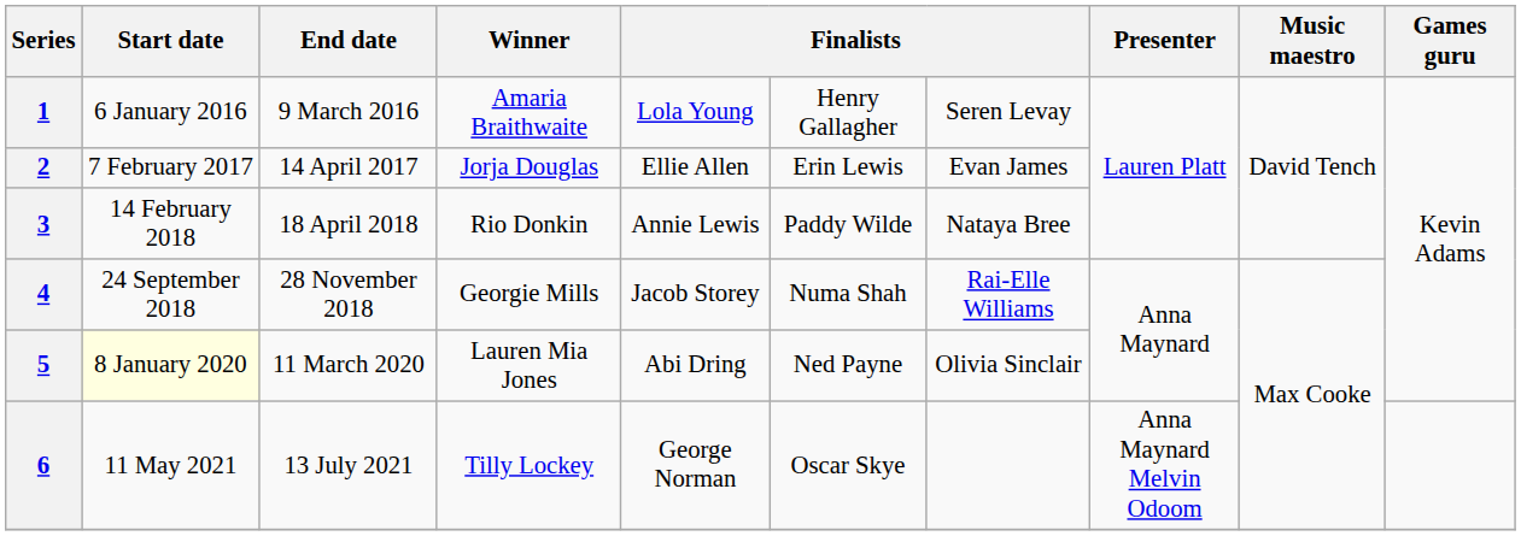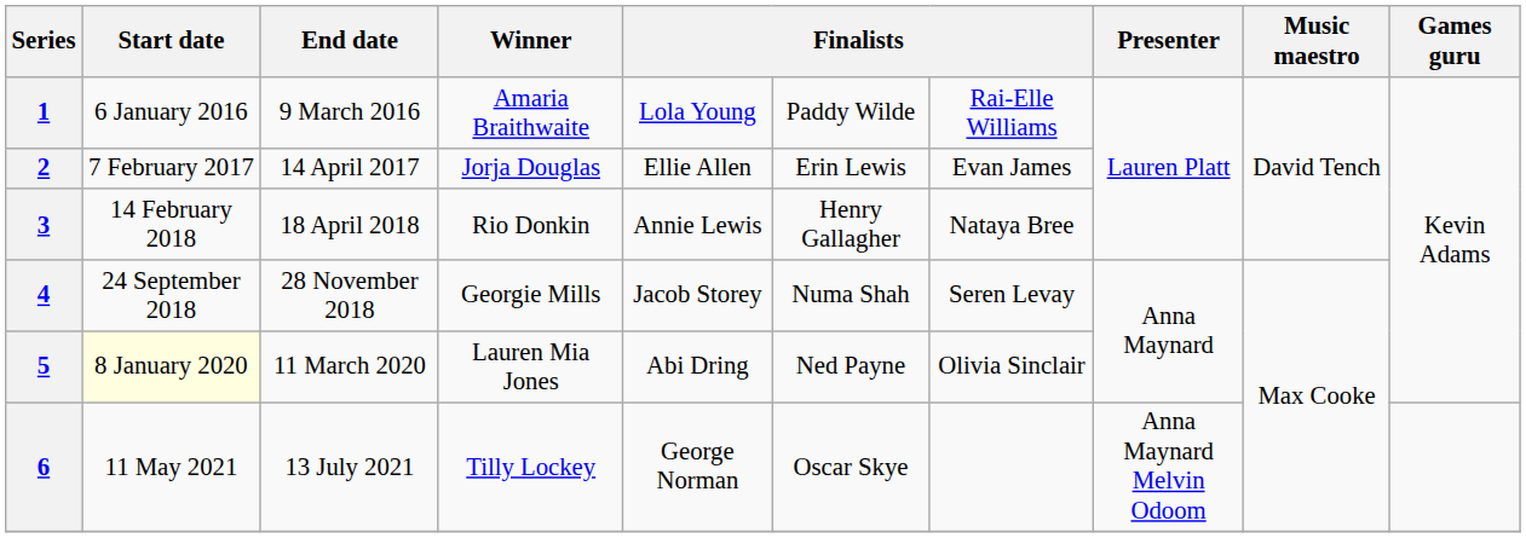1 | column 6: Henry Gallagher -> Paddy Wilde
1 | column 7: Seren Levay -> Rai-Elle Williams
3 | column 6: Paddy Wilde -> Henry Gallagher
4 | column 7: Rai-Elle Williams -> Seren Levay
